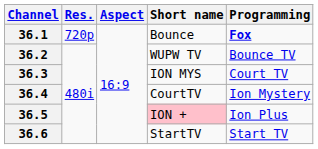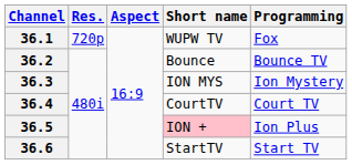36.1 | Short name: Bounce -> WUPW TV
36.1 | Programming: bold -> normal
36.2 | Short name: WUPW TV -> Bounce
36.3 | Programming: Court TV -> Ion Mystery
36.4 | Programming: Ion Mystery -> Court TV
